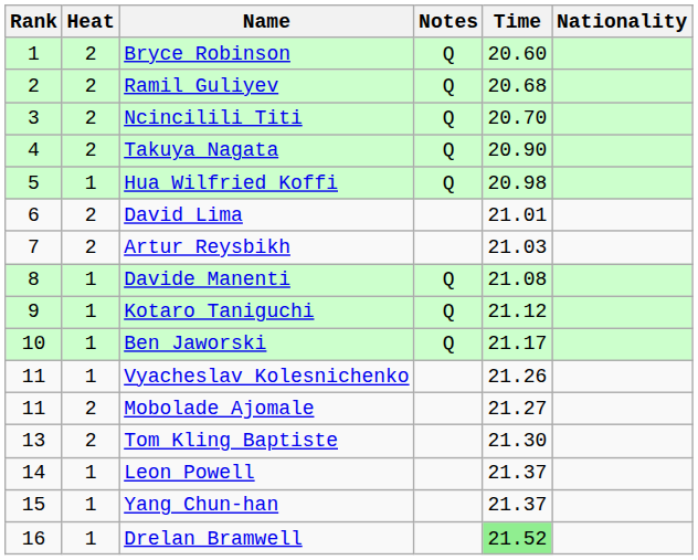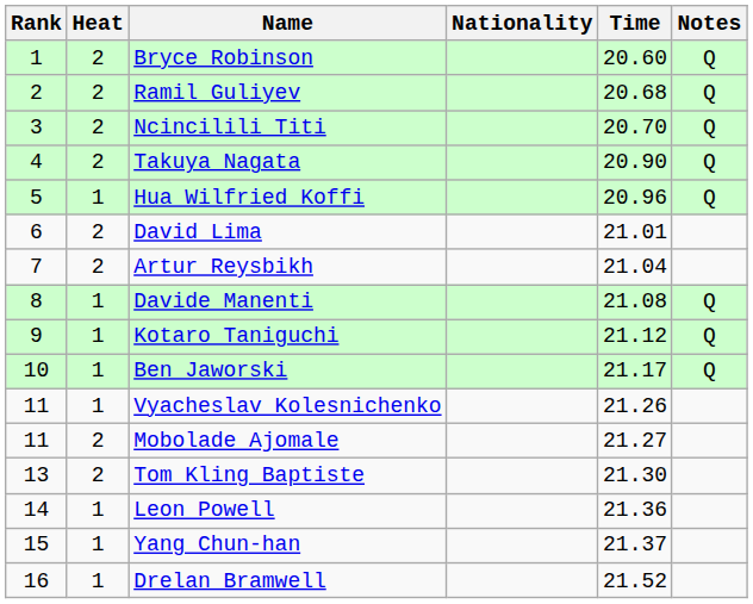columns swapped: Nationality <-> Notes
Hua Wilfried Koffi | Time: 20.98 -> 20.96
Artur Reysbikh | Time: 21.03 -> 21.04
Leon Powell | Time: 21.37 -> 21.36
Drelan Bramwell | Time: lightgreen background -> no background
